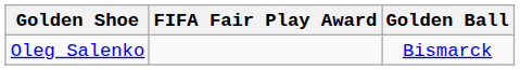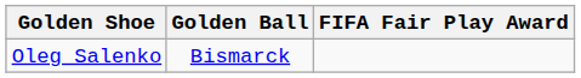columns swapped: Golden Ball <-> FIFA Fair Play Award
